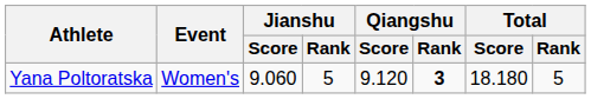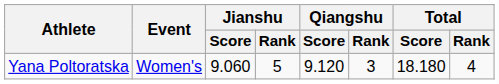Yana Poltoratska | Qiangshu / Rank: bold -> normal
Yana Poltoratska | Total / Rank: 5 -> 4
